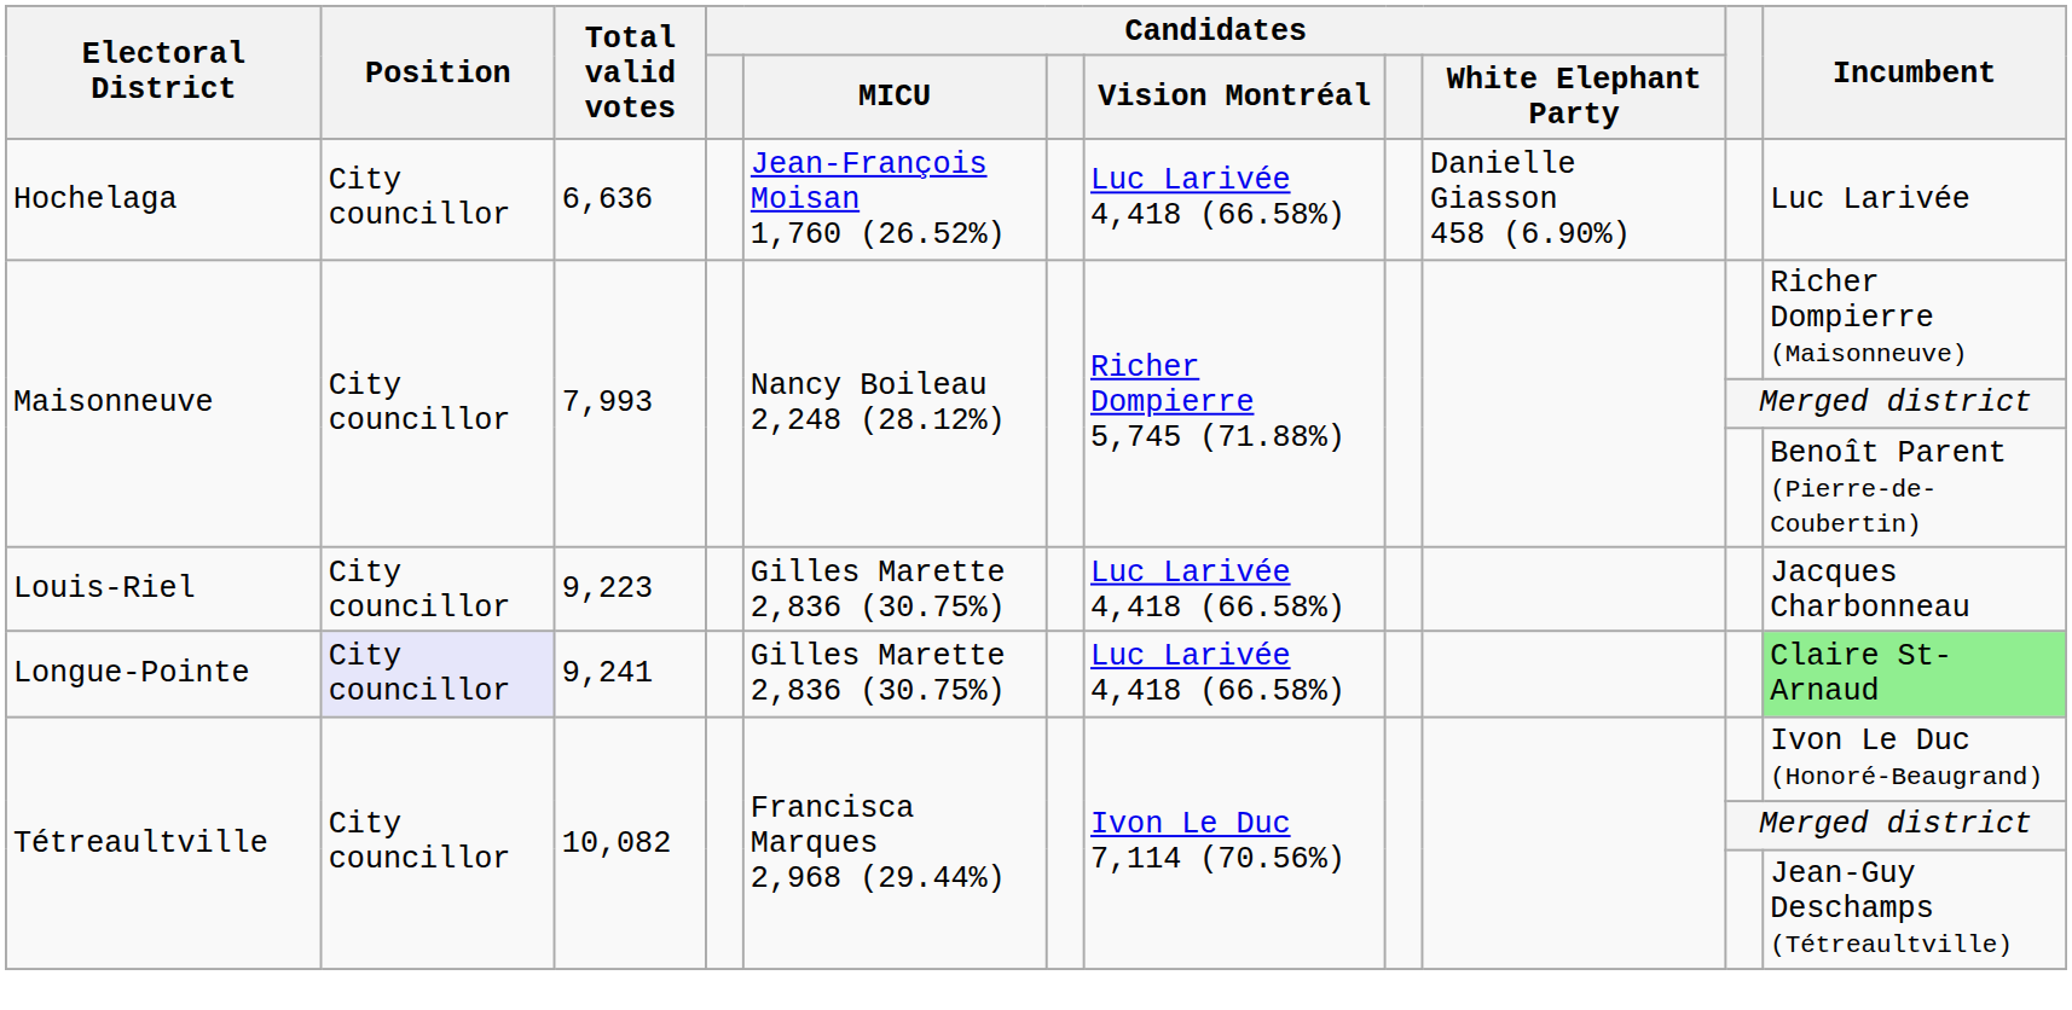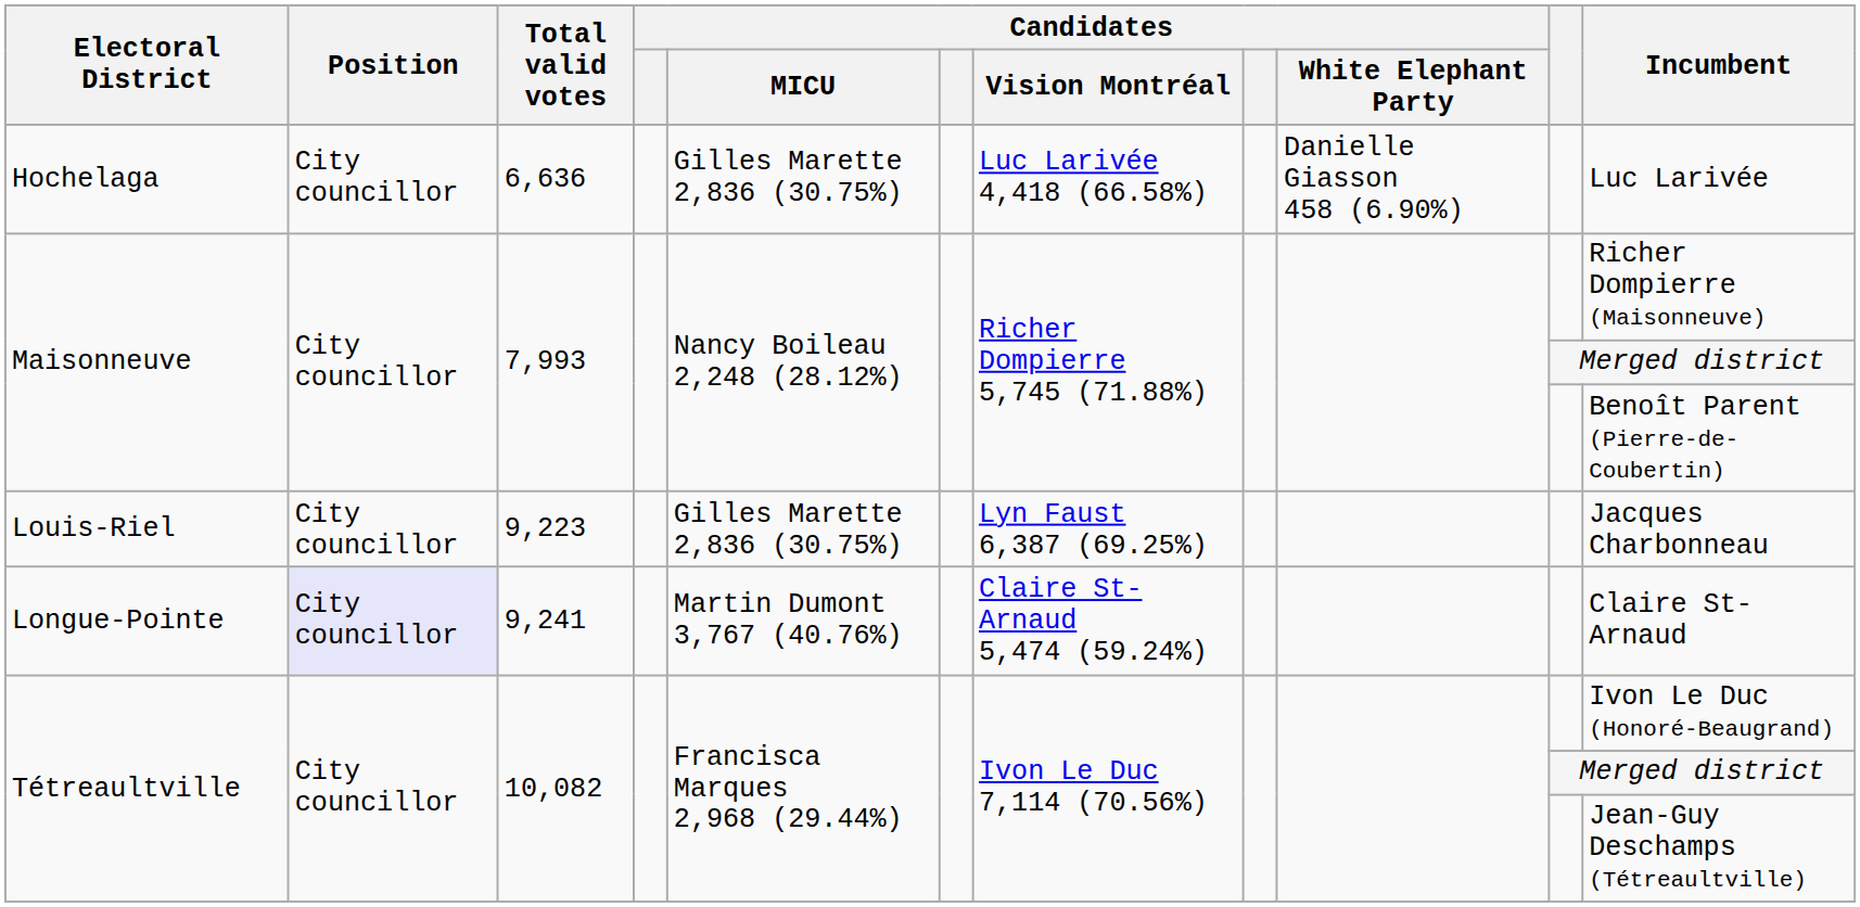Hochelaga | Candidates / MICU: Jean-François Moisan 1,760 (26.52%) -> Gilles Marette 2,836 (30.75%)
Louis-Riel | Candidates / Vision Montréal: Luc Larivée 4,418 (66.58%) -> Lyn Faust 6,387 (69.25%)
Longue-Pointe | Candidates / MICU: Gilles Marette 2,836 (30.75%) -> Martin Dumont 3,767 (40.76%)
Longue-Pointe | Candidates / Vision Montréal: Luc Larivée 4,418 (66.58%) -> Claire St-Arnaud 5,474 (59.24%)
Longue-Pointe | Incumbent: lightgreen background -> no background
